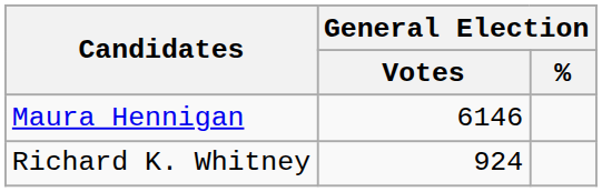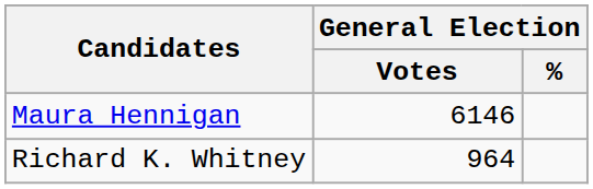Richard K. Whitney | General Election / Votes: 924 -> 964
